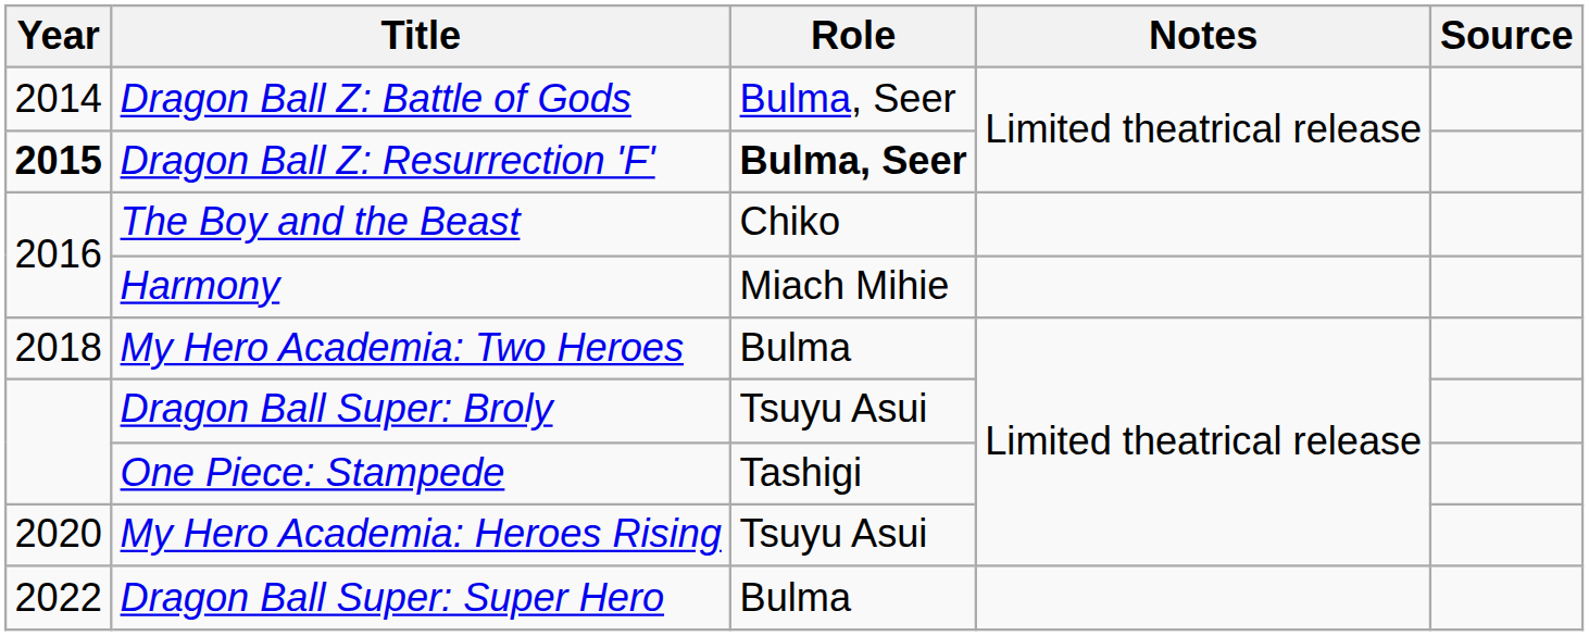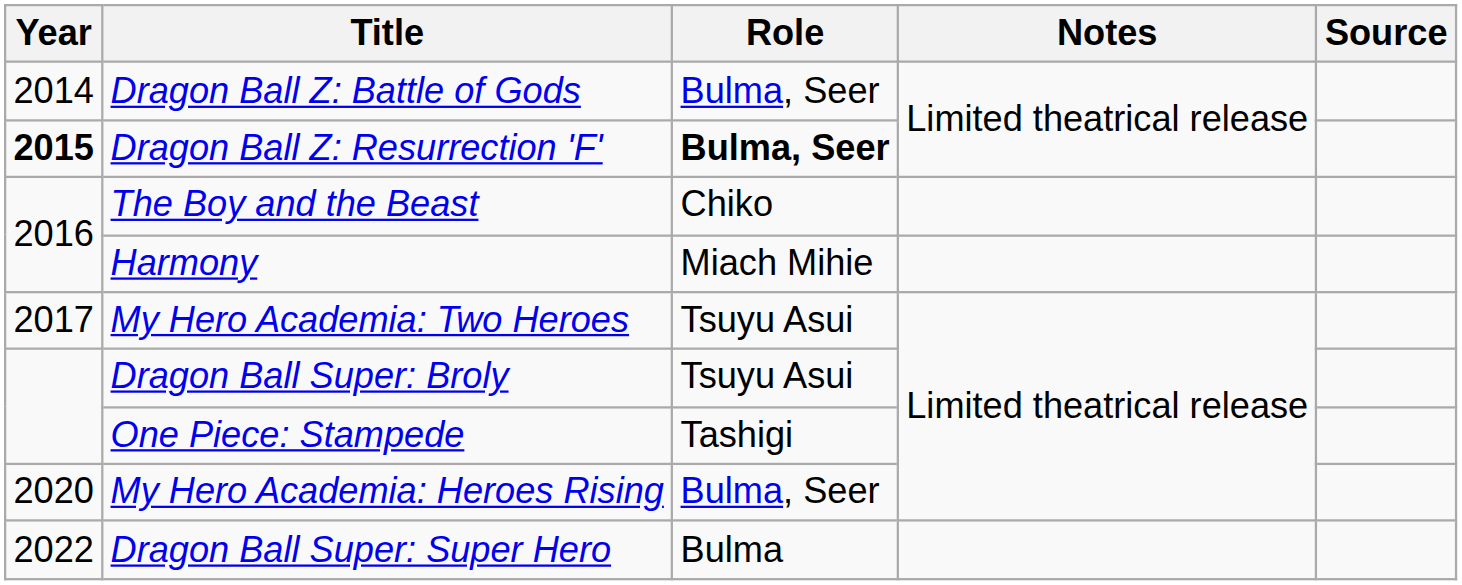My Hero Academia: Two Heroes | Year: 2018 -> 2017
My Hero Academia: Two Heroes | Role: Bulma -> Tsuyu Asui
My Hero Academia: Heroes Rising | Role: Tsuyu Asui -> Bulma, Seer
